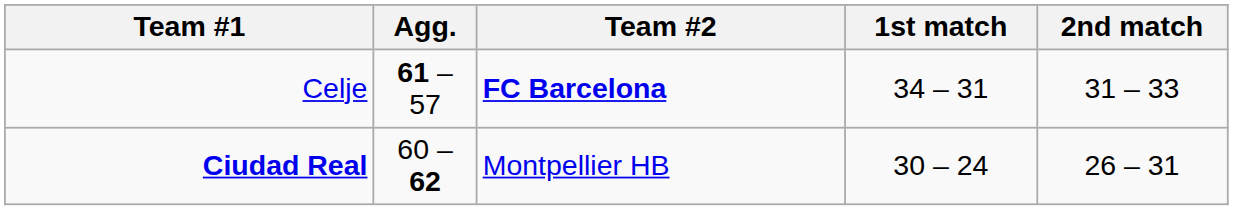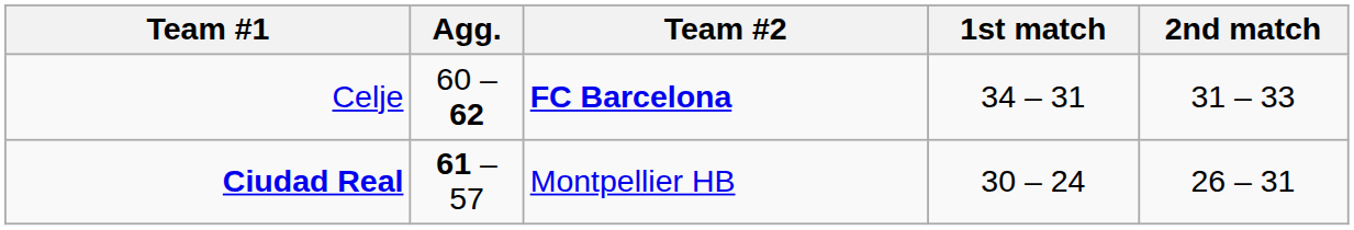Celje | Agg.: 61 – 57 -> 60 – 62
Ciudad Real | Agg.: 60 – 62 -> 61 – 57
